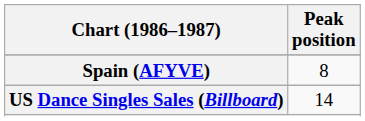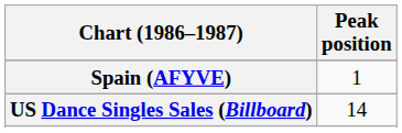Spain (AFYVE) | Peak position: 8 -> 1
